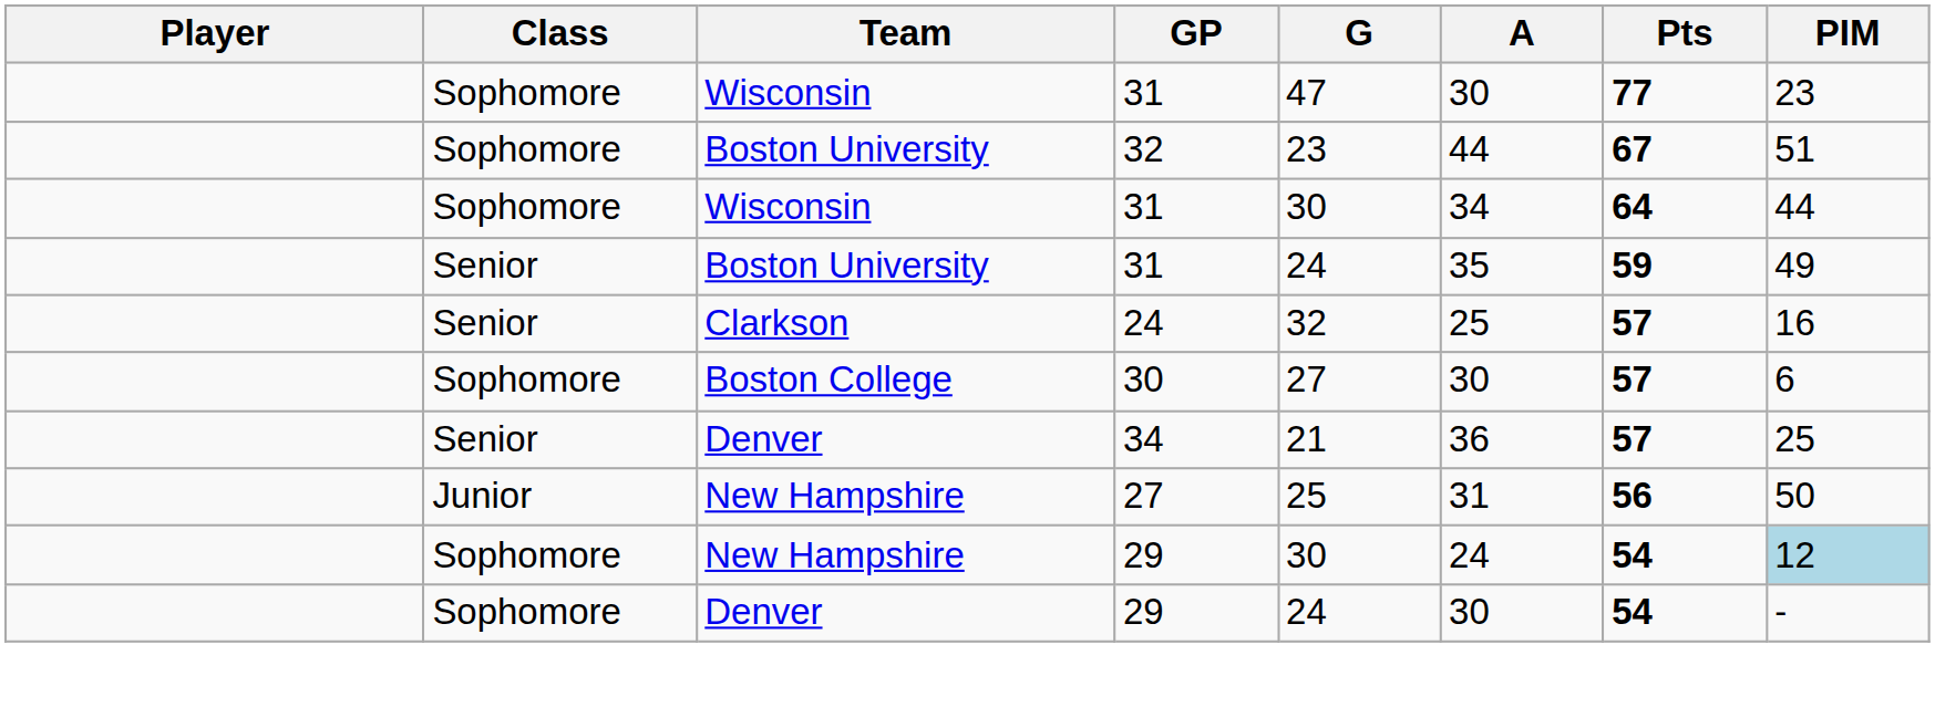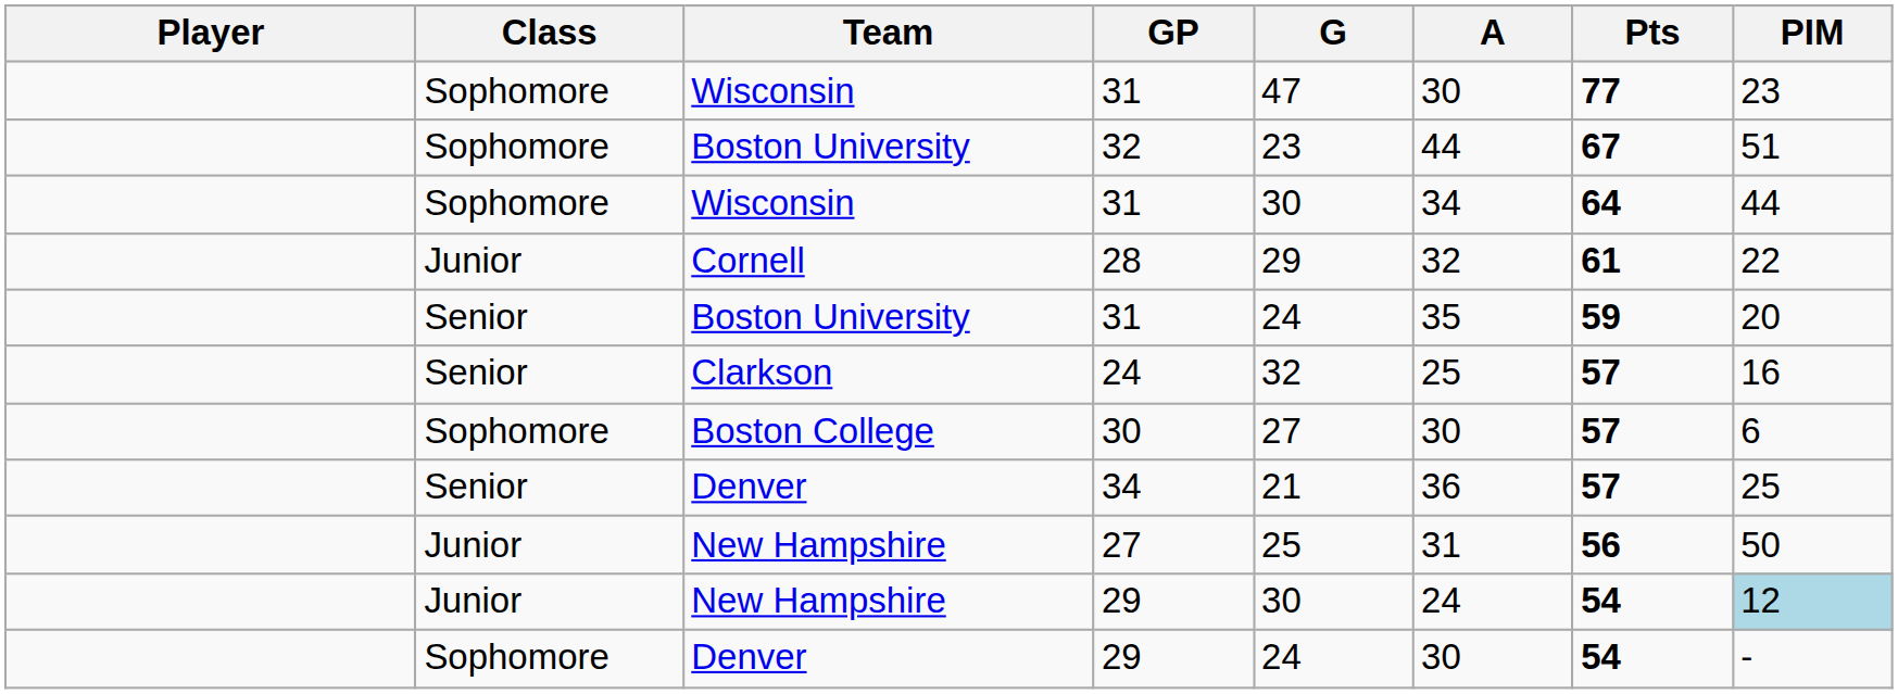+ row: Junior | Cornell | 28 | 29 | 32 | 61 | 22
Boston University / 31 | PIM: 49 -> 20
New Hampshire / 29 | Class: Sophomore -> Junior
